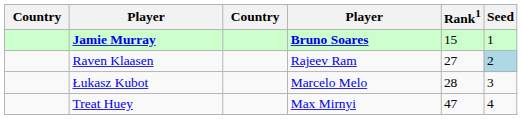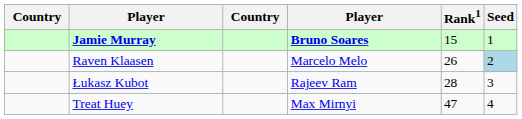Raven Klaasen | column 4: Rajeev Ram -> Marcelo Melo
Raven Klaasen | Rank1: 27 -> 26
Łukasz Kubot | column 4: Marcelo Melo -> Rajeev Ram
